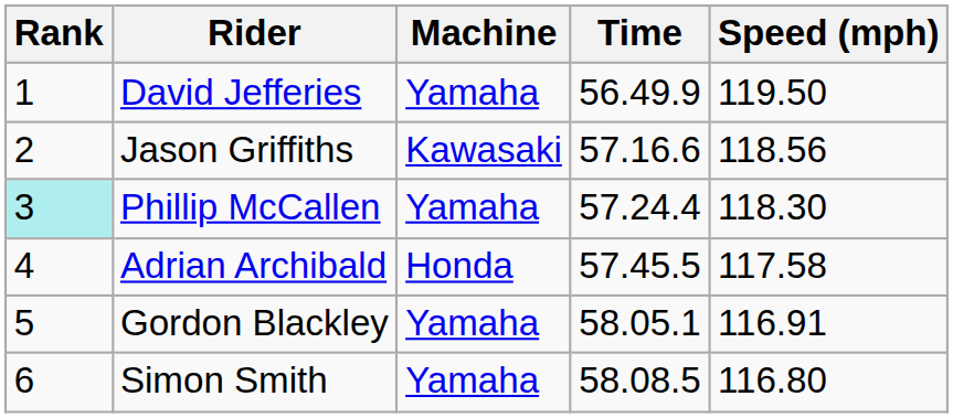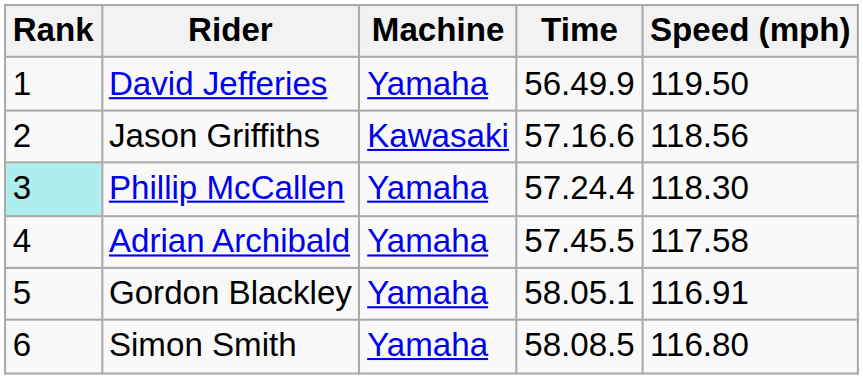Adrian Archibald | Machine: Honda -> Yamaha
